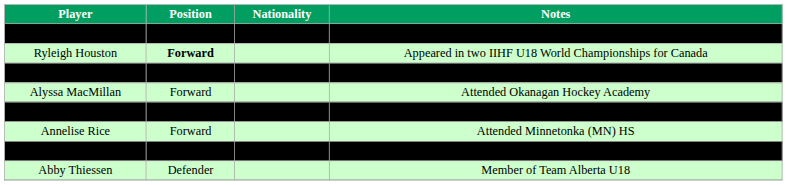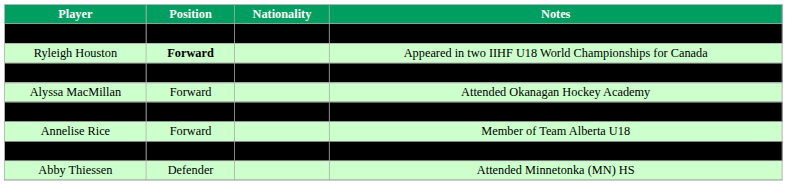Annelise Rice | Notes: Attended Minnetonka (MN) HS -> Member of Team Alberta U18
Abby Thiessen | Notes: Member of Team Alberta U18 -> Attended Minnetonka (MN) HS
